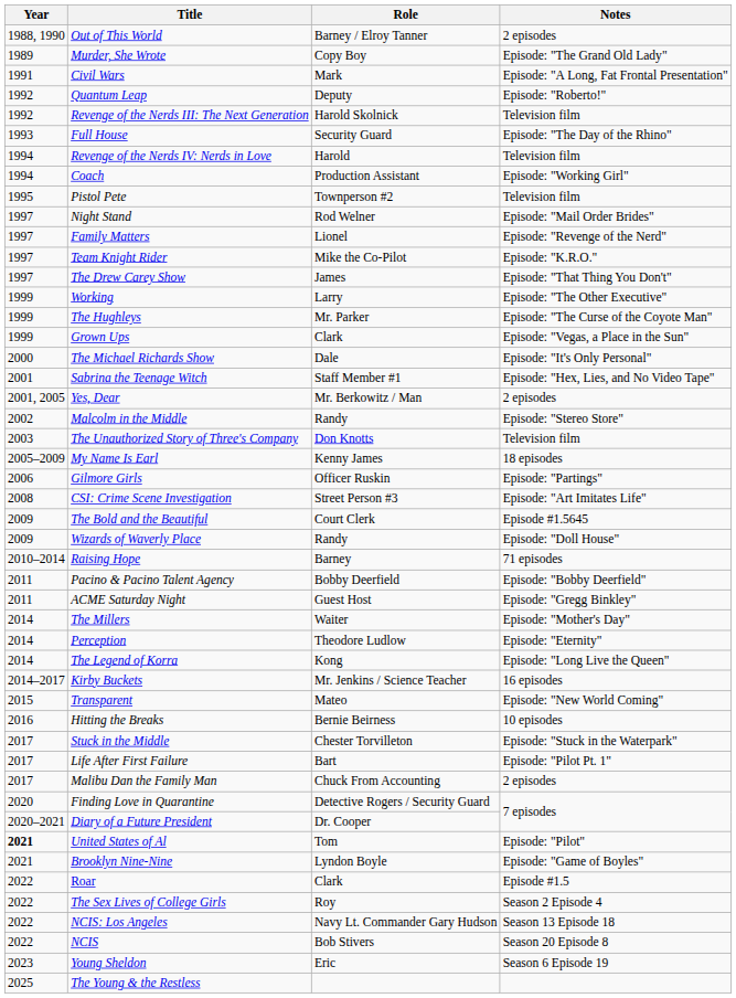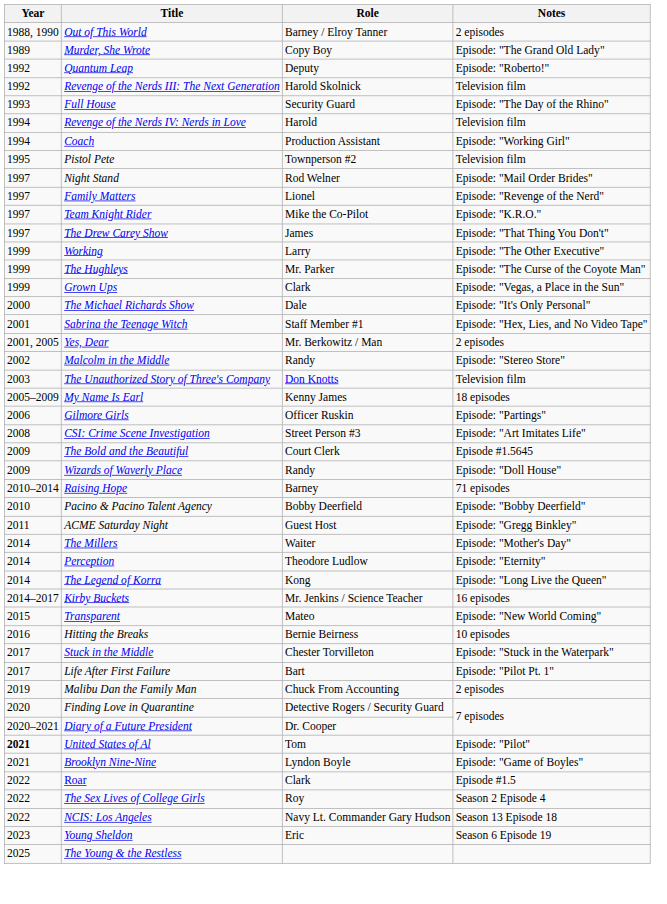- row: 1991 | Civil Wars | Mark | Episode: "A Long, Fat Frontal Presentation"
Pacino & Pacino Talent Agency | Year: 2011 -> 2010
Malibu Dan the Family Man | Year: 2017 -> 2019
- row: 2022 | NCIS | Bob Stivers | Season 20 Episode 8
